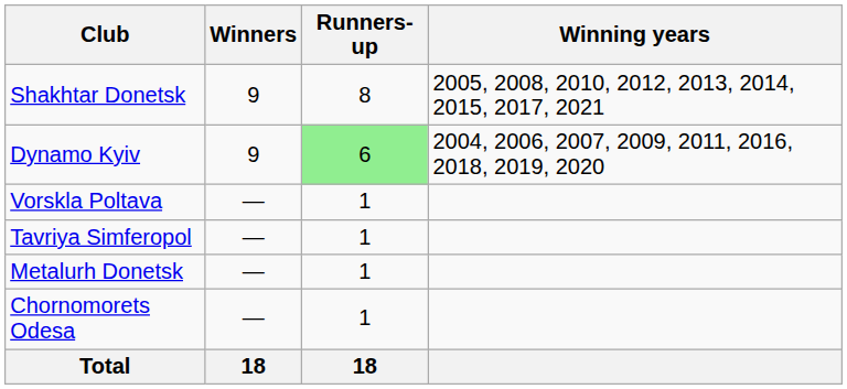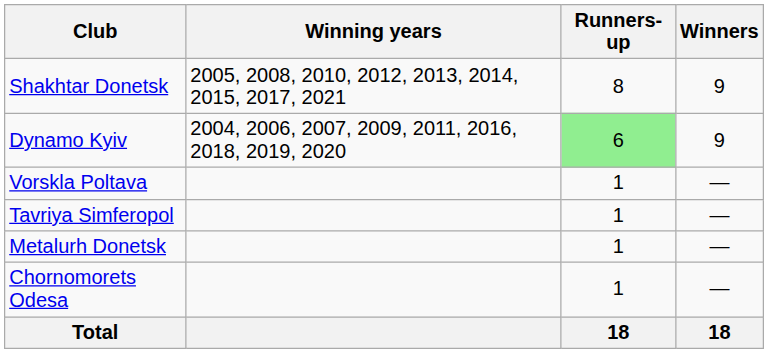columns swapped: Winners <-> Winning years
